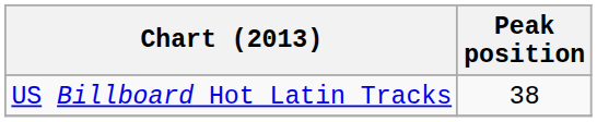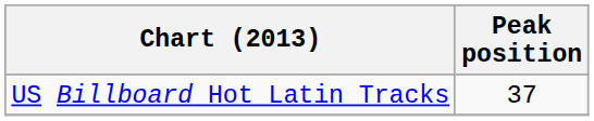US Billboard Hot Latin Tracks | Peak position: 38 -> 37
